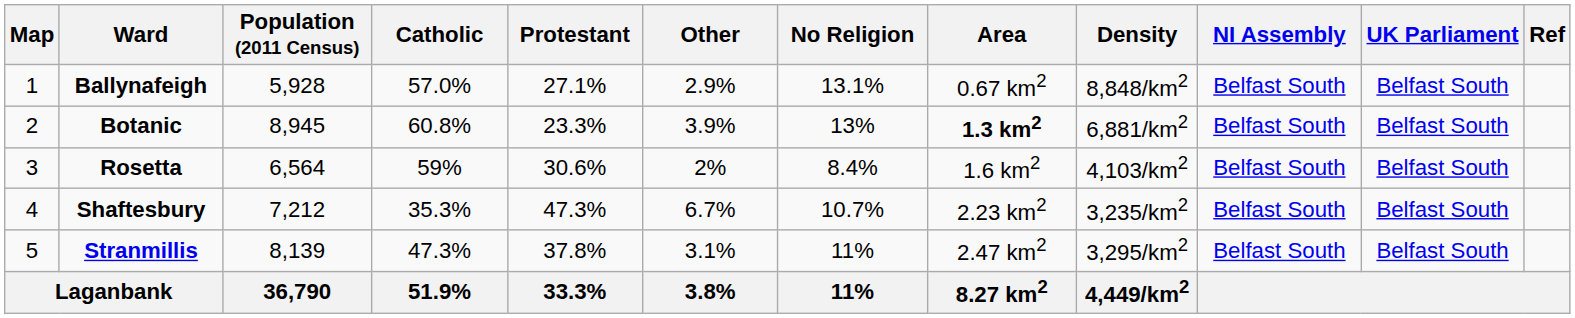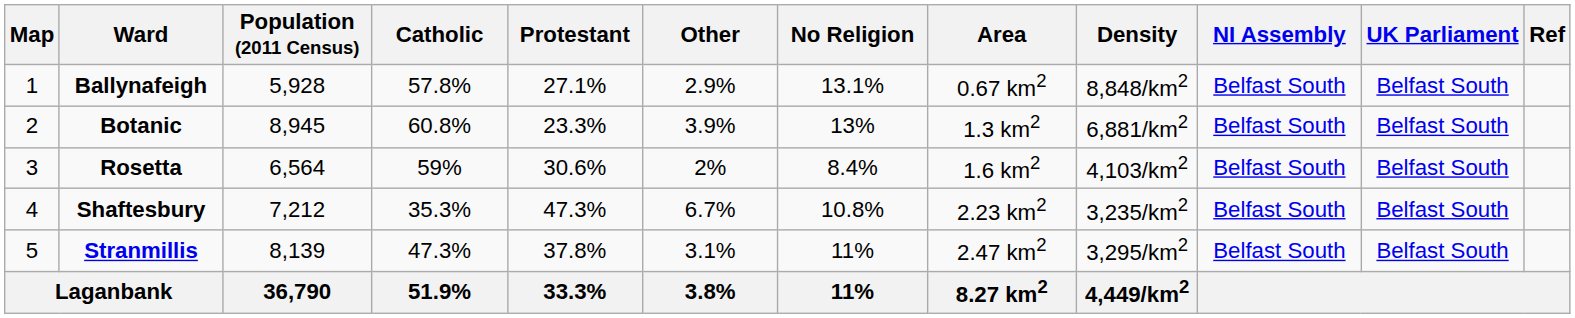Ballynafeigh | Catholic: 57.0% -> 57.8%
Botanic | Area: bold -> normal
Shaftesbury | No Religion: 10.7% -> 10.8%
